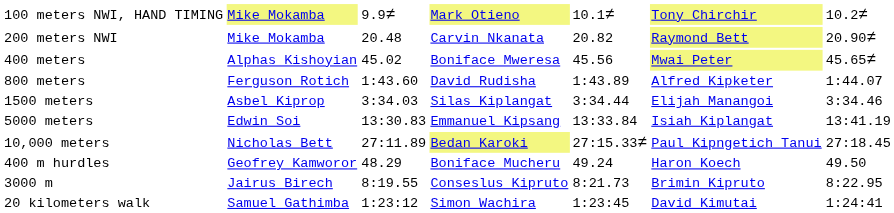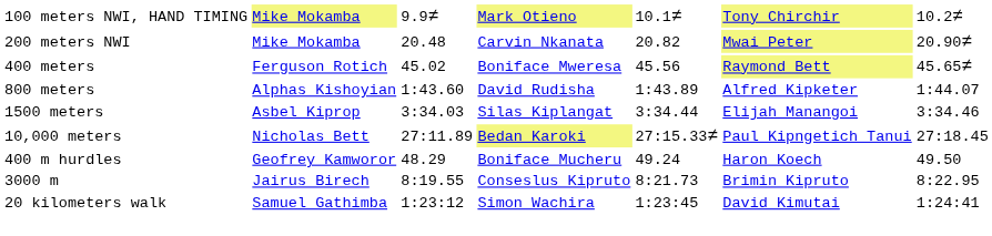200 meters NWI | column 6: Raymond Bett -> Mwai Peter
400 meters | column 2: Alphas Kishoyian -> Ferguson Rotich
400 meters | column 6: Mwai Peter -> Raymond Bett
800 meters | column 2: Ferguson Rotich -> Alphas Kishoyian
- row: 5000 meters | Edwin Soi | 13:30.83 | Emmanuel Kipsang | 13:33.84 | Isiah Kiplangat | 13:41.19
